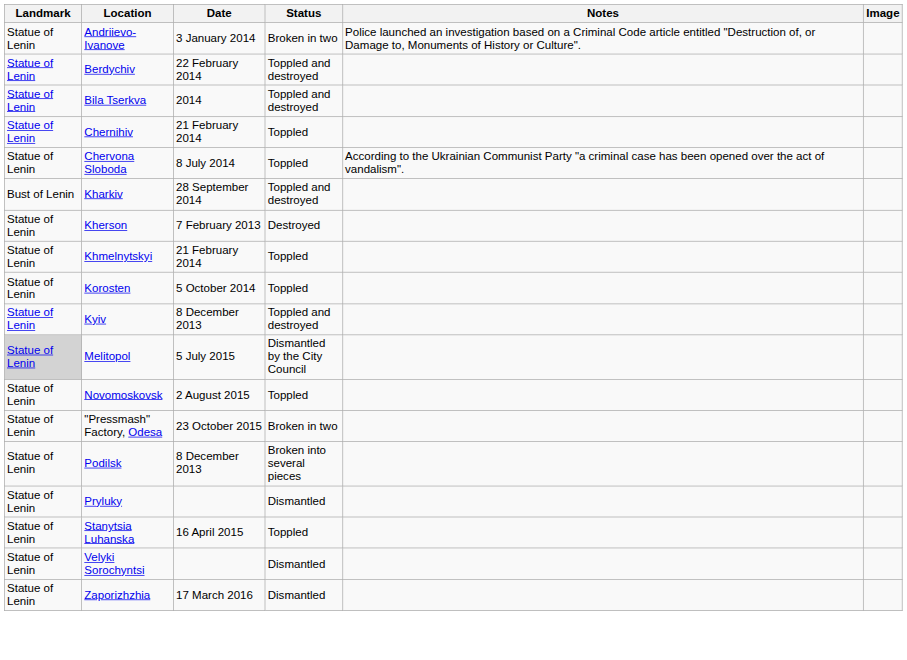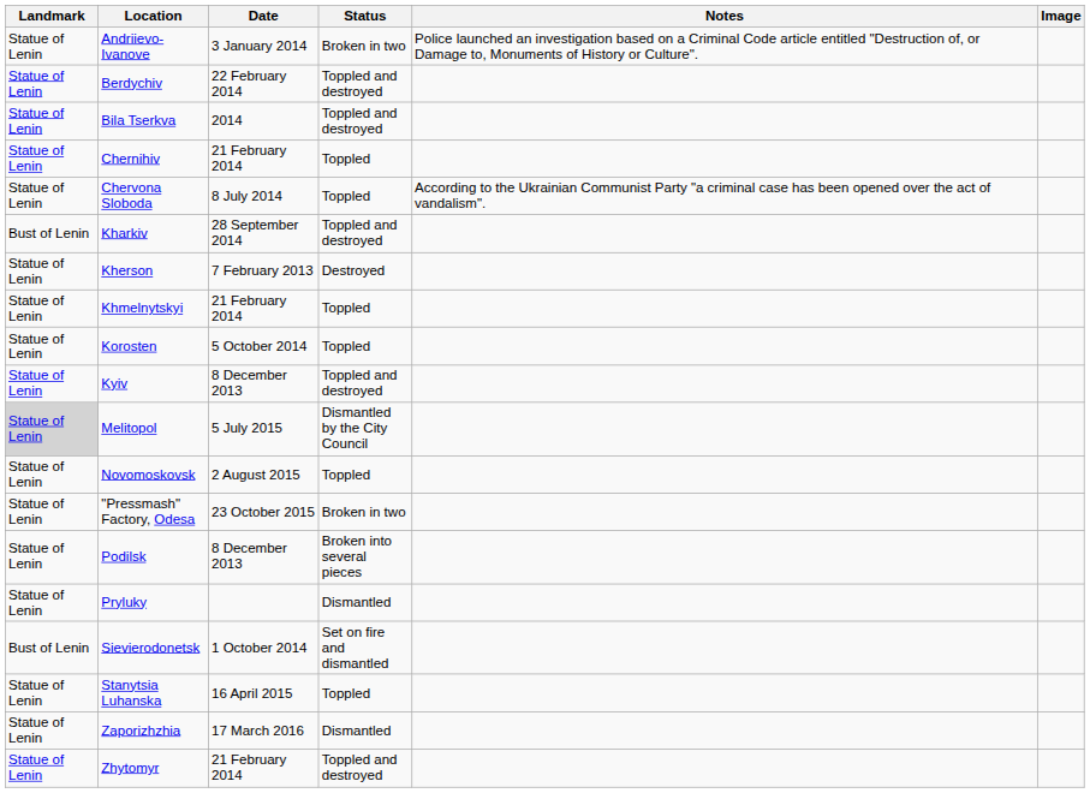+ row: Bust of Lenin | Sievierodonetsk | 1 October 2014 | Set on fire and dismantled
- row: Statue of Lenin | Velyki Sorochyntsi | Dismantled
+ row: Statue of Lenin | Zhytomyr | 21 February 2014 | Toppled and destroyed
